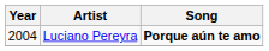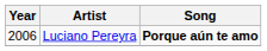Luciano Pereyra | Year: 2004 -> 2006
